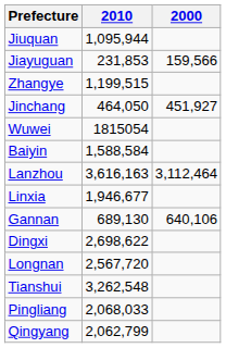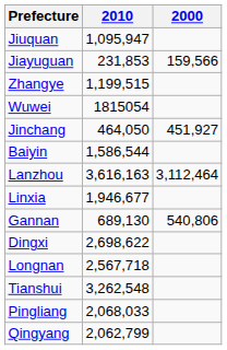Jiuquan | 2010: 1,095,944 -> 1,095,947
rows swapped: Jinchang <-> Wuwei
Baiyin | 2010: 1,588,584 -> 1,586,544
Gannan | 2000: 640,106 -> 540,806
Longnan | 2010: 2,567,720 -> 2,567,718
